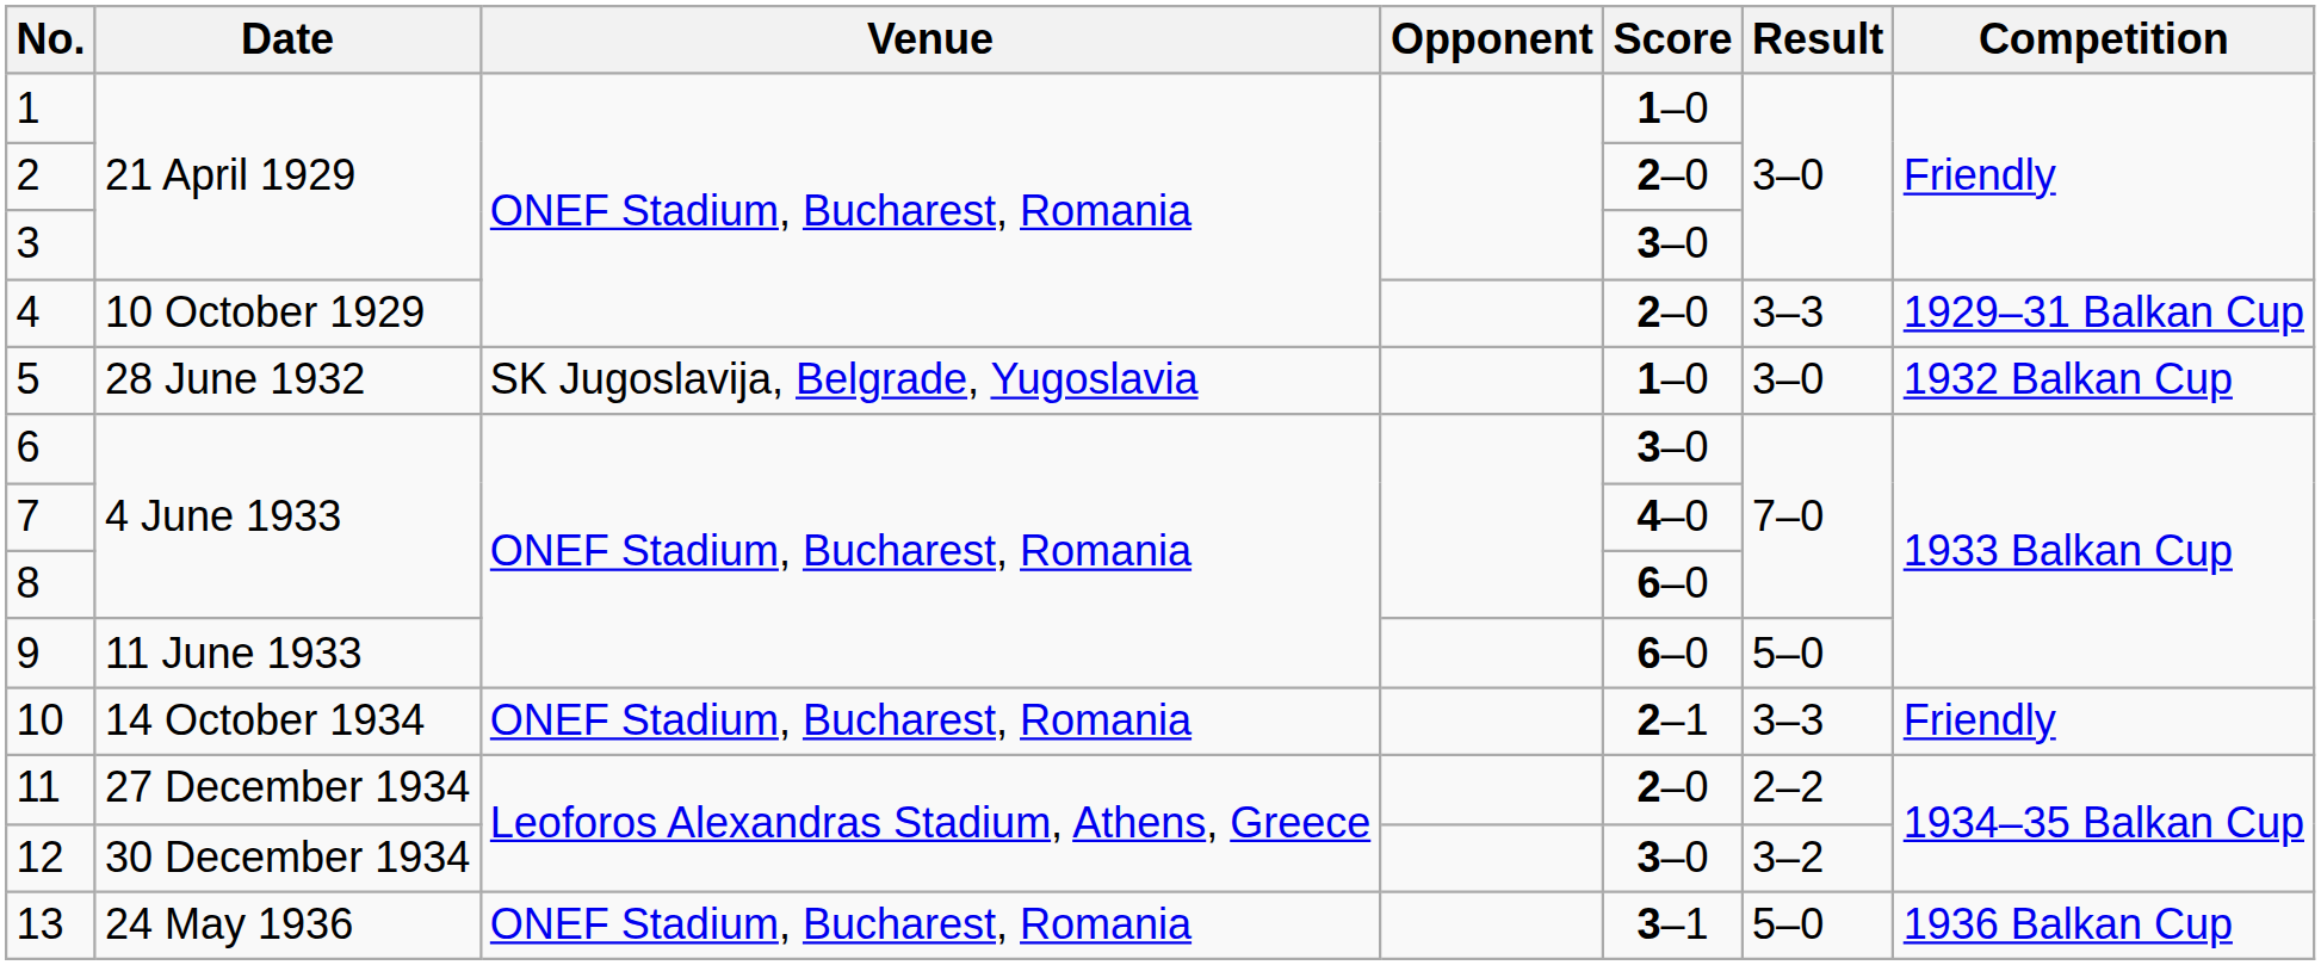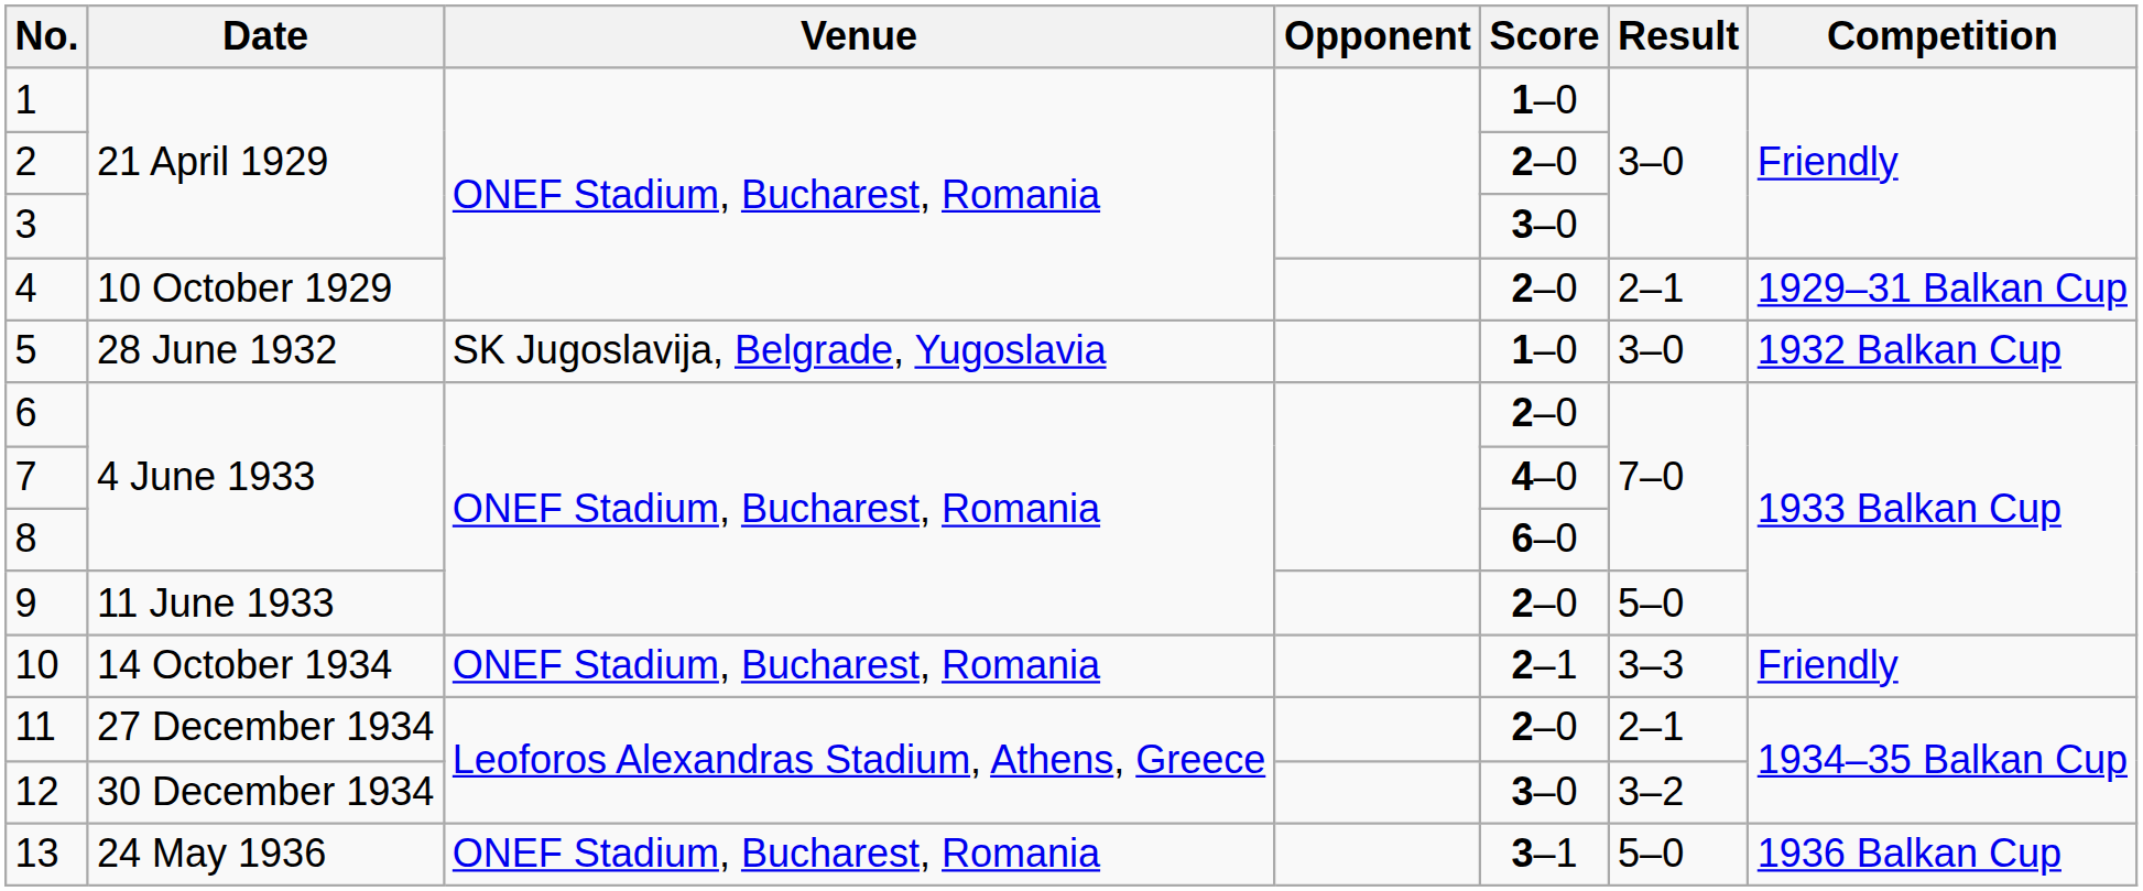4 | Result: 3–3 -> 2–1
6 | Score: 3–0 -> 2–0
9 | Score: 6–0 -> 2–0
11 | Result: 2–2 -> 2–1
